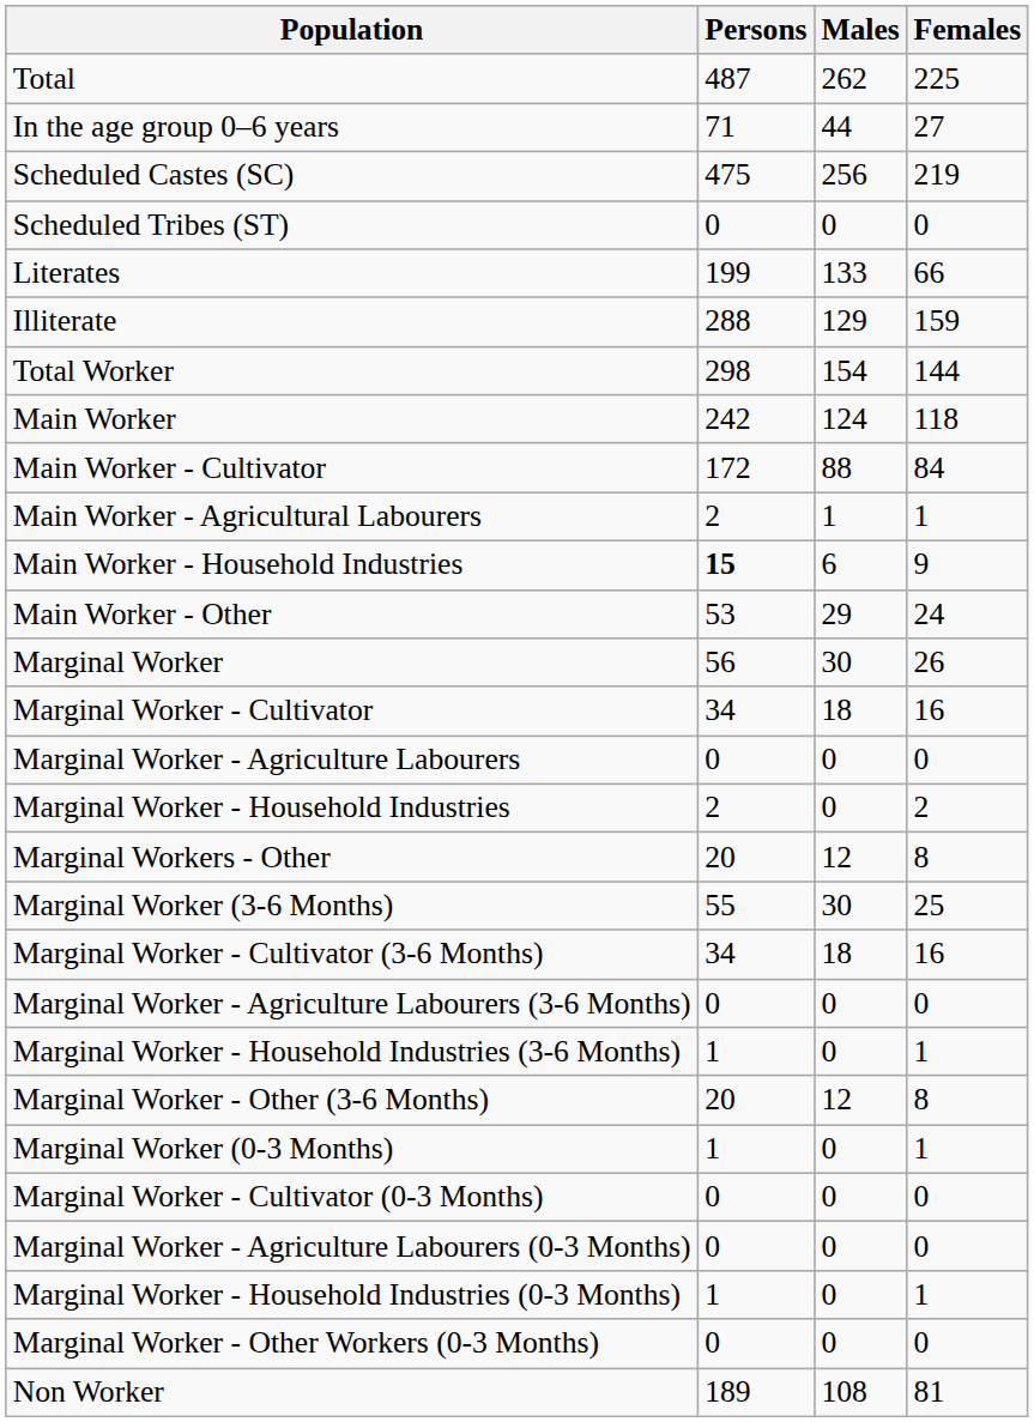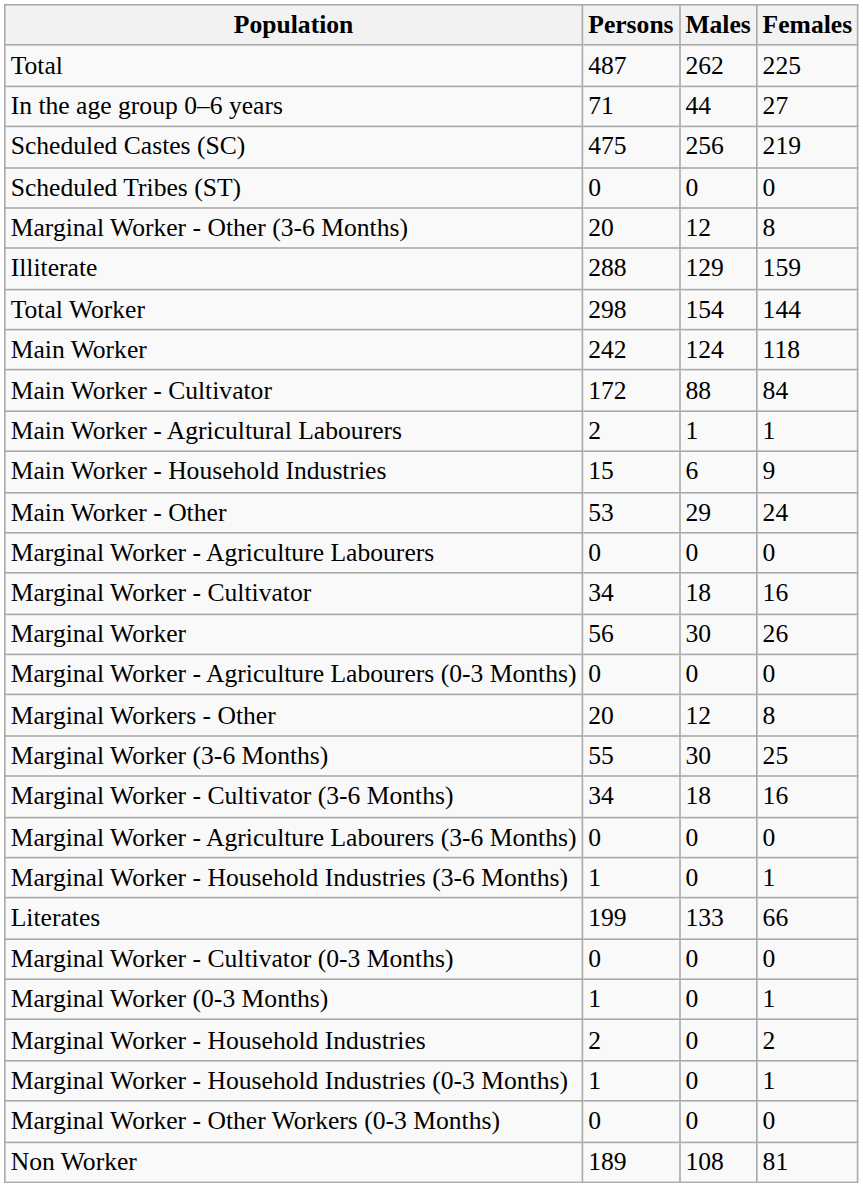rows swapped: Literates <-> Marginal Worker - Other (3-6 Months)
Main Worker - Household Industries | Persons: bold -> normal
rows swapped: Marginal Worker <-> Marginal Worker - Agriculture Labourers
rows swapped: Marginal Worker - Household Industries <-> Marginal Worker - Agriculture Labourers (0-3 Months)
rows swapped: Marginal Worker (0-3 Months) <-> Marginal Worker - Cultivator (0-3 Months)
